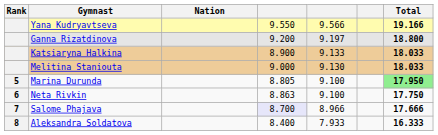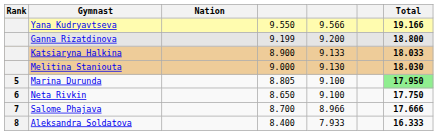Ganna Rizatdinova | column 4: 9.200 -> 9.199
Ganna Rizatdinova | column 5: 9.197 -> 9.200
Melitina Staniouta | Total: 18.033 -> 18.030
Neta Rivkin | column 4: 8.863 -> 8.650
Salome Phajava | column 4: lavender background -> no background
